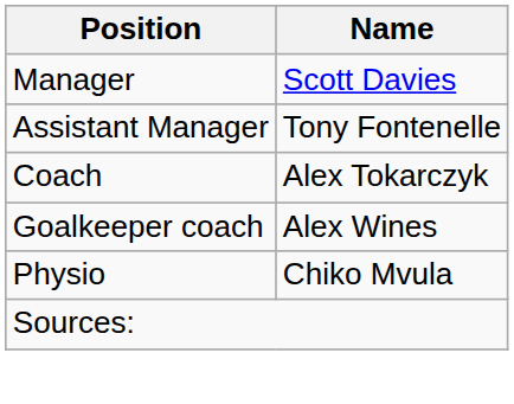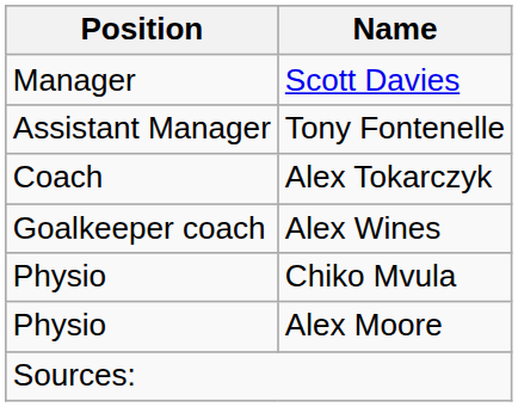+ row: Physio | Alex Moore
